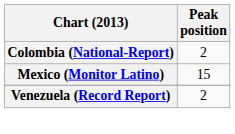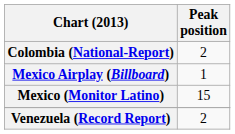+ row: Mexico Airplay (Billboard) | 1
